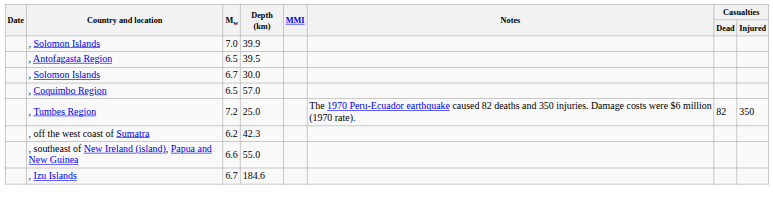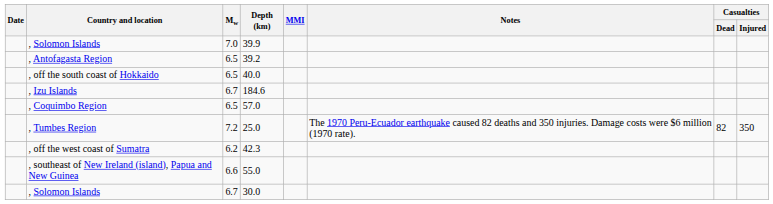, Antofagasta Region | Depth (km): 39.5 -> 39.2
+ row: , off the south coast of Hokkaido | 6.5 | 40.0
rows swapped: , Izu Islands <-> , Solomon Islands / 6.7
